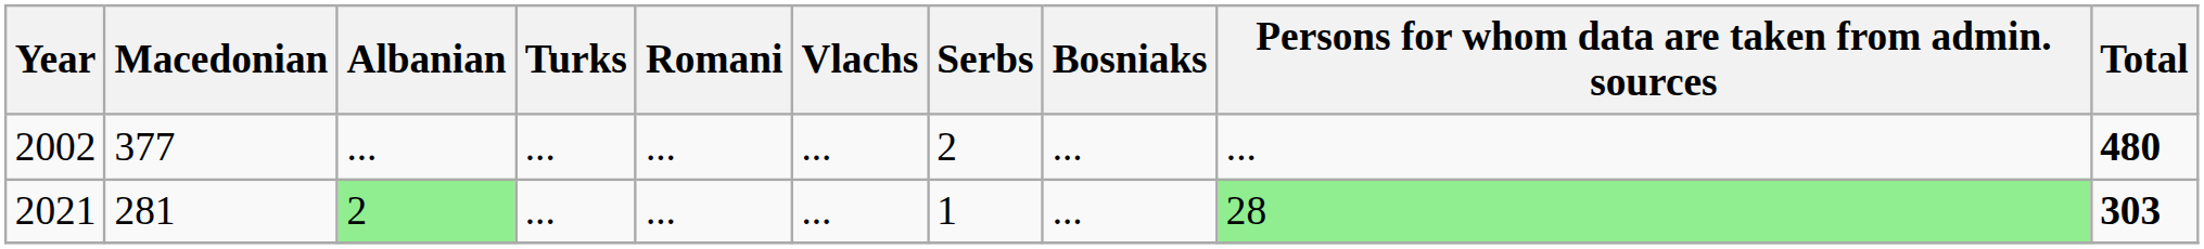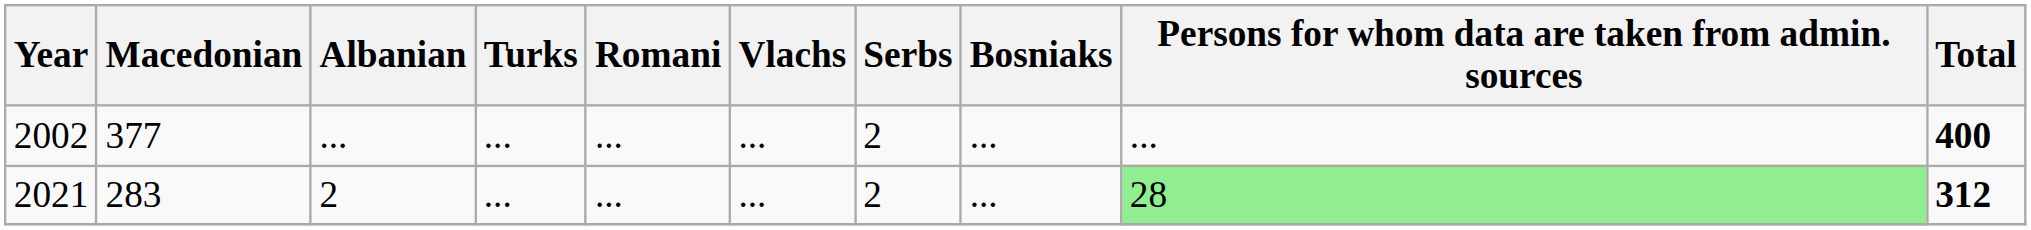2002 | Total: 480 -> 400
2021 | Macedonian: 281 -> 283
2021 | Albanian: lightgreen background -> no background
2021 | Serbs: 1 -> 2
2021 | Total: 303 -> 312
